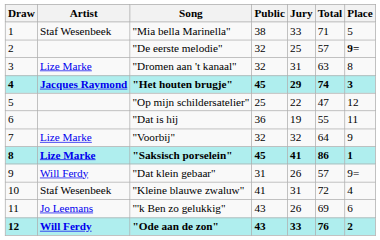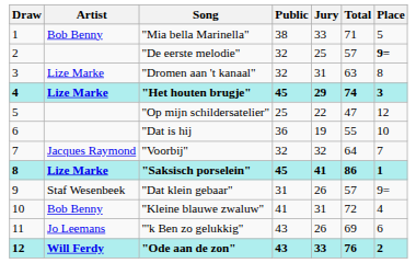"Mia bella Marinella" | Artist: Staf Wesenbeek -> Bob Benny
"Het houten brugje" | Artist: Jacques Raymond -> Lize Marke
"Dat is hij | Place: 11 -> 10
"Voorbij" | Artist: Lize Marke -> Jacques Raymond
"Voorbij" | Place: 9 -> 7
"Dat klein gebaar" | Artist: Will Ferdy -> Staf Wesenbeek
"Kleine blauwe zwaluw" | Artist: Staf Wesenbeek -> Bob Benny
